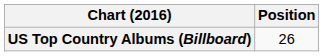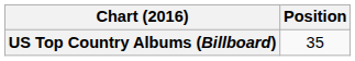US Top Country Albums (Billboard) | Position: 26 -> 35
